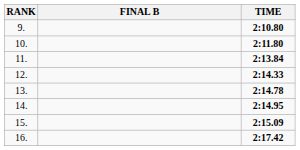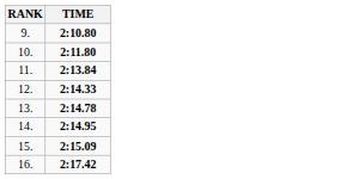- column: FINAL B
